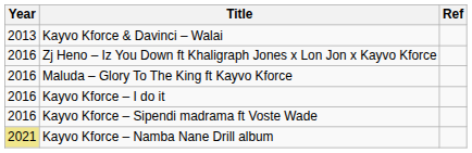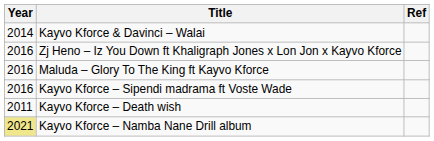Kayvo Kforce & Davinci – Walai | Year: 2013 -> 2014
- row: 2016 | Kayvo Kforce – I do it
+ row: 2011 | Kayvo Kforce – Death wish
